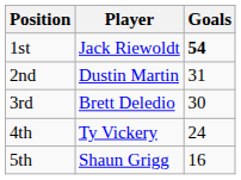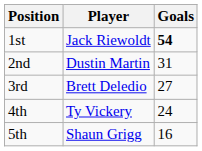3rd | Goals: 30 -> 27
